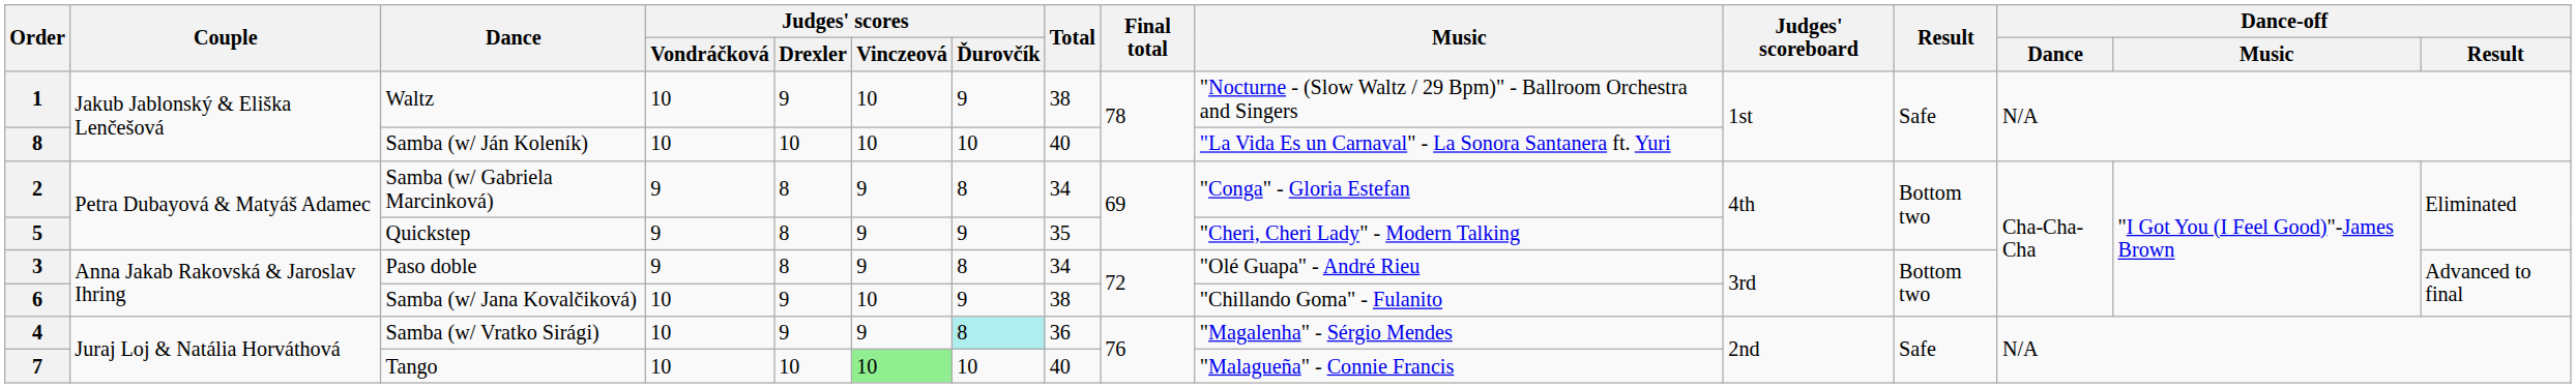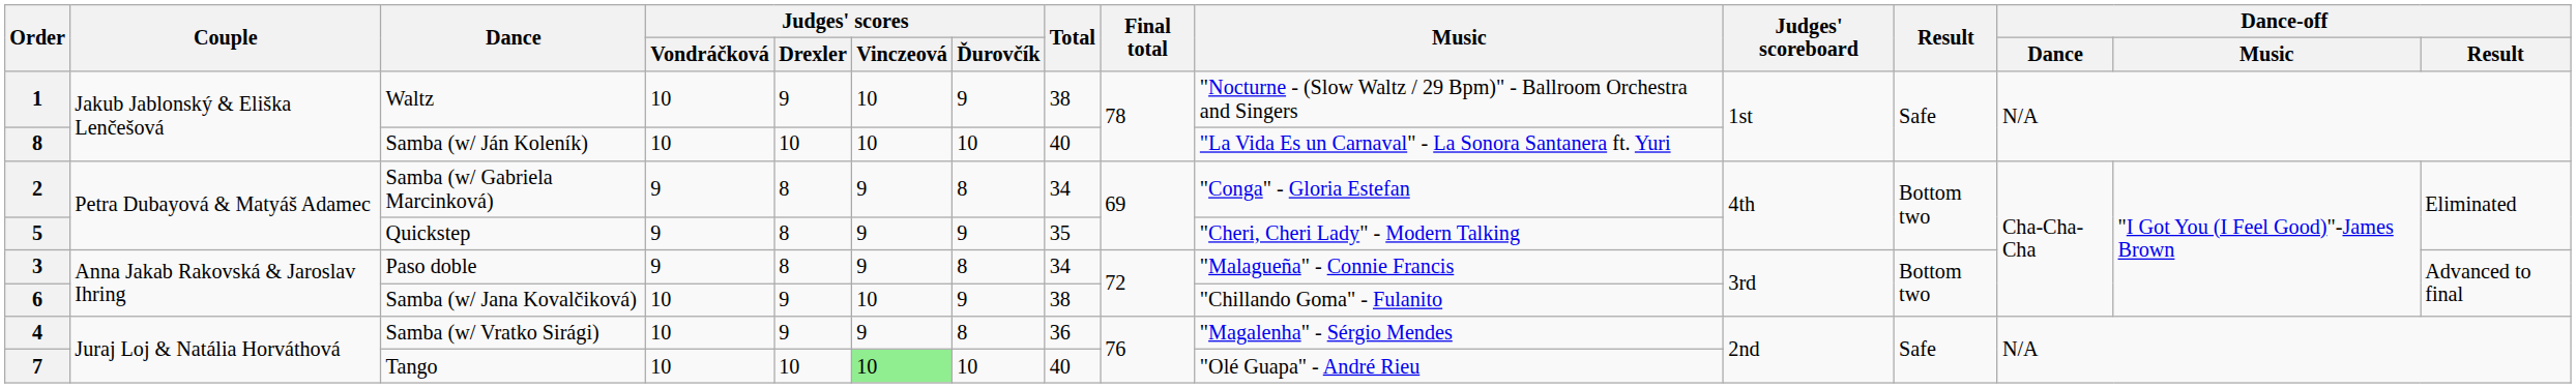Paso doble | Music: "Olé Guapa" - André Rieu -> "Malagueña" - Connie Francis
Samba (w/ Vratko Sirági) | Judges' scores / Ďurovčík: paleturquoise background -> no background
Tango | Music: "Malagueña" - Connie Francis -> "Olé Guapa" - André Rieu
